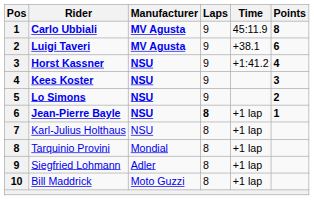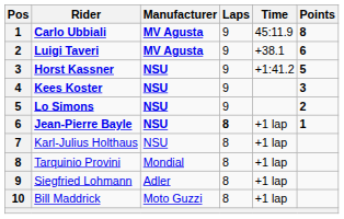Horst Kassner | Points: 4 -> 5
